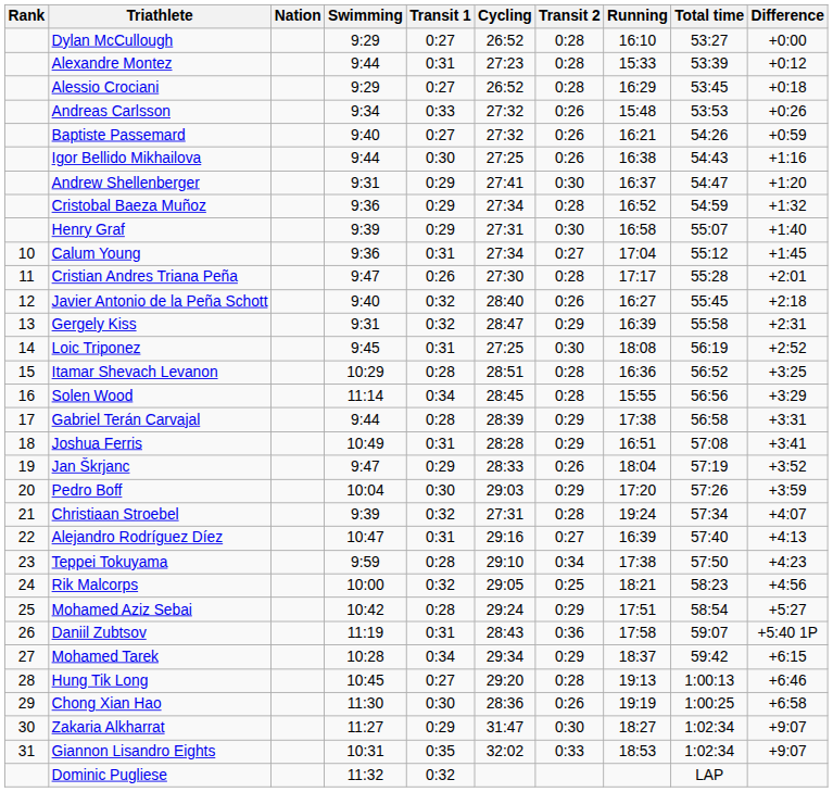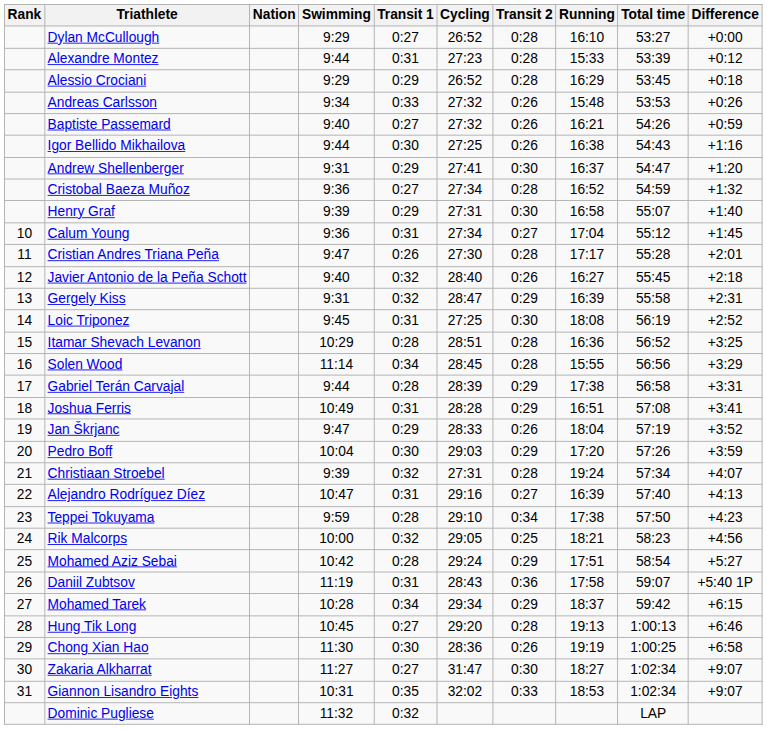Alessio Crociani | Transit 1: 0:27 -> 0:29
Cristobal Baeza Muñoz | Transit 1: 0:29 -> 0:27
Zakaria Alkharrat | Transit 1: 0:29 -> 0:27
